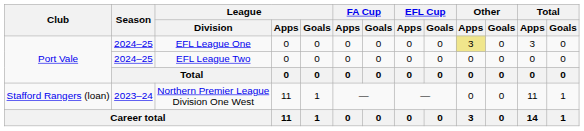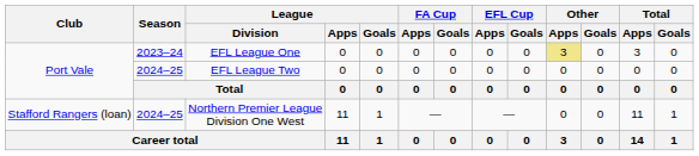EFL League One | Season: 2024–25 -> 2023–24
Northern Premier League Division One West | Season: 2023–24 -> 2024–25
